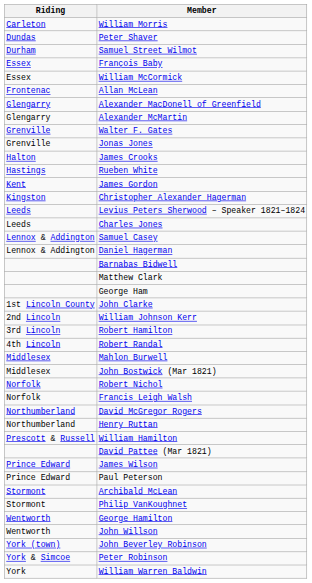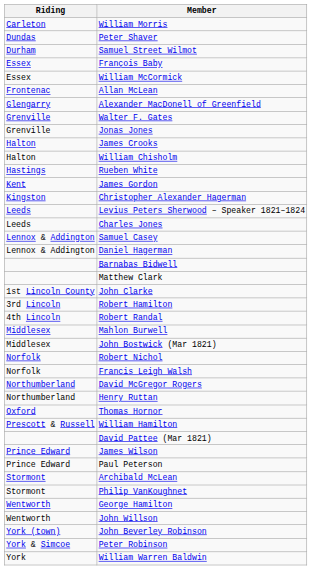- row: Glengarry | Alexander McMartin
+ row: Halton | William Chisholm
- row: George Ham
- row: 2nd Lincoln | William Johnson Kerr
+ row: Oxford | Thomas Hornor
